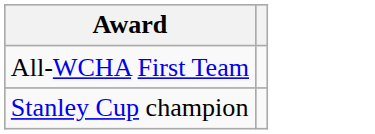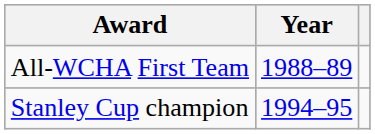+ column: Year | 1988–89 | 1994–95
